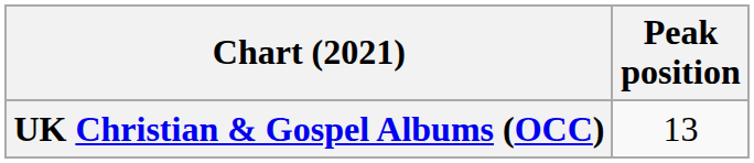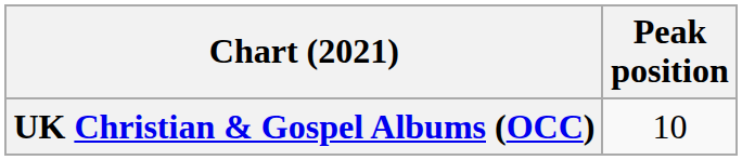UK Christian & Gospel Albums (OCC) | Peak position: 13 -> 10
